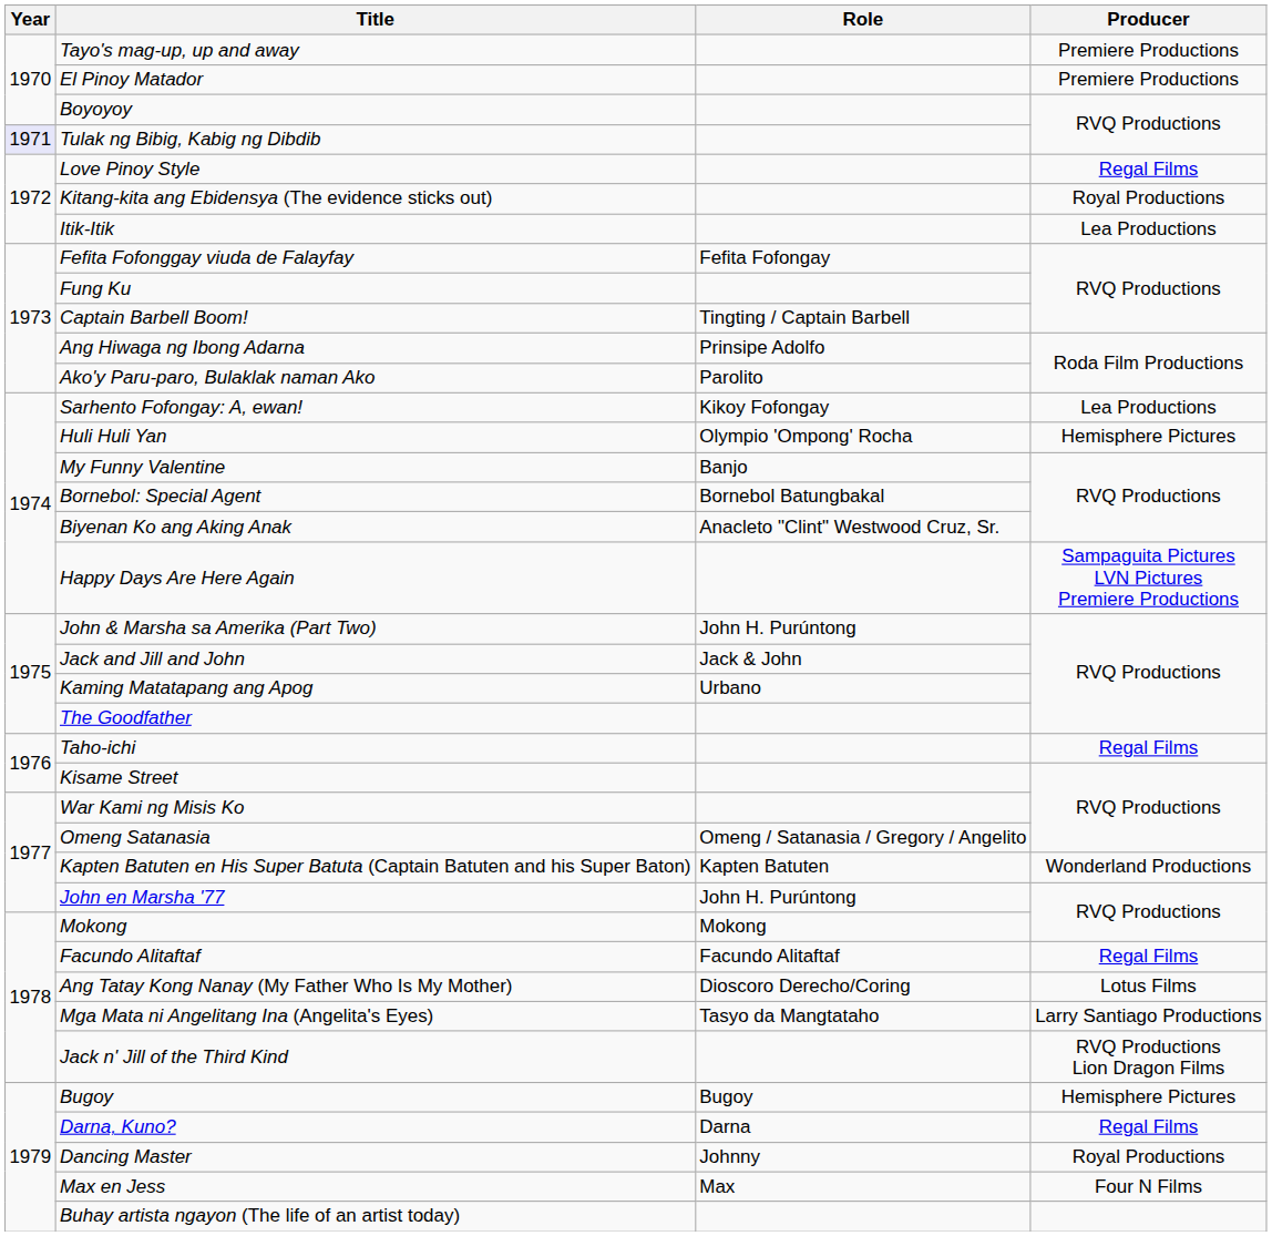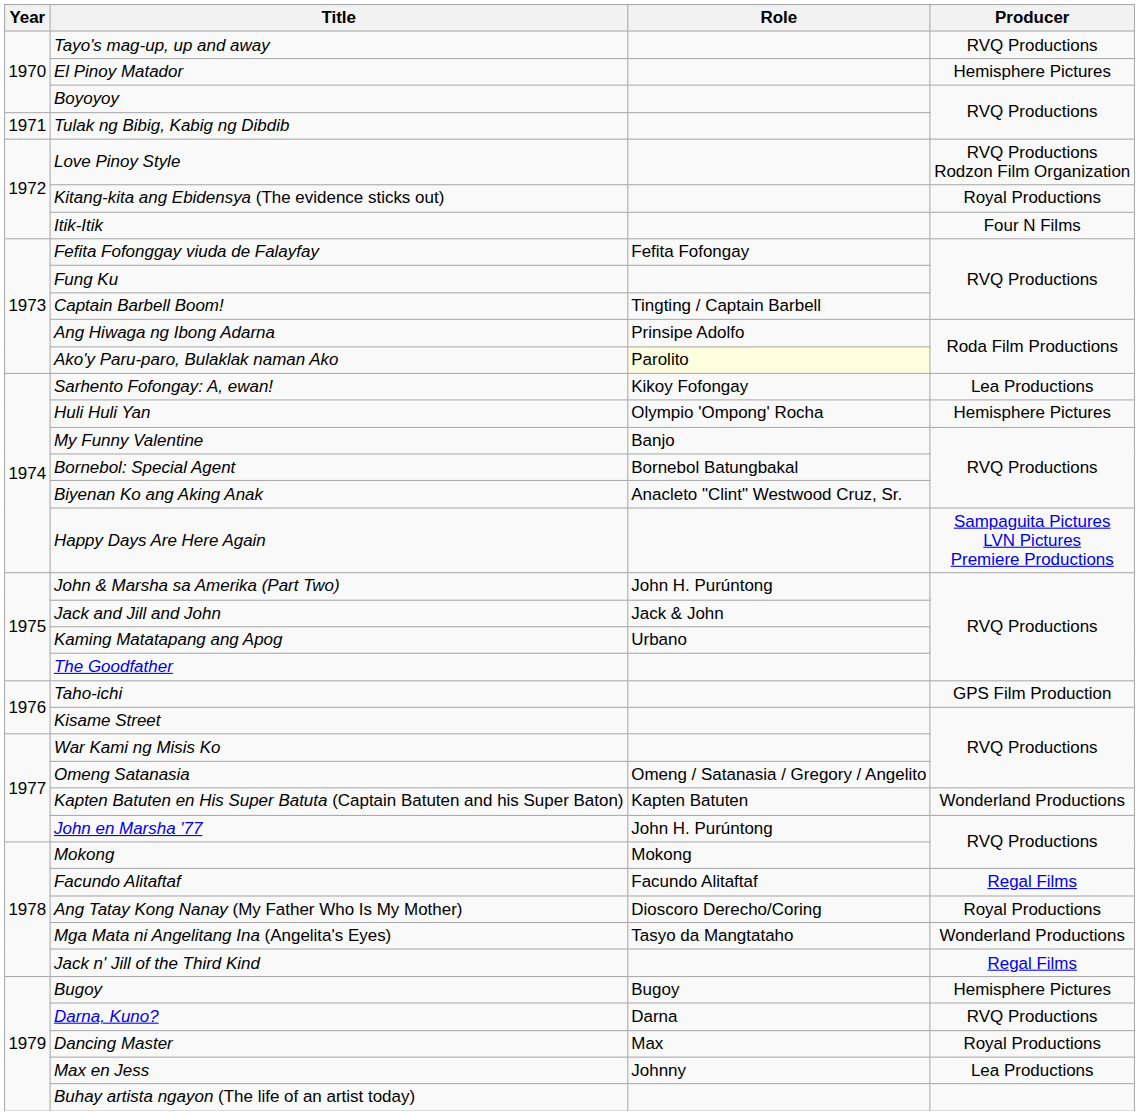Tayo's mag-up, up and away | Producer: Premiere Productions -> RVQ Productions
El Pinoy Matador | Producer: Premiere Productions -> Hemisphere Pictures
Tulak ng Bibig, Kabig ng Dibdib | Year: lavender background -> no background
Love Pinoy Style | Producer: Regal Films -> RVQ Productions Rodzon Film Organization
Itik-Itik | Producer: Lea Productions -> Four N Films
Ako'y Paru-paro, Bulaklak naman Ako | Role: no background -> lightyellow background
Taho-ichi | Producer: Regal Films -> GPS Film Production
Ang Tatay Kong Nanay (My Father Who Is My Mother) | Producer: Lotus Films -> Royal Productions
Mga Mata ni Angelitang Ina (Angelita's Eyes) | Producer: Larry Santiago Productions -> Wonderland Productions
Jack n' Jill of the Third Kind | Producer: RVQ Productions Lion Dragon Films -> Regal Films
Darna, Kuno? | Producer: Regal Films -> RVQ Productions
Dancing Master | Role: Johnny -> Max
Max en Jess | Role: Max -> Johnny
Max en Jess | Producer: Four N Films -> Lea Productions
